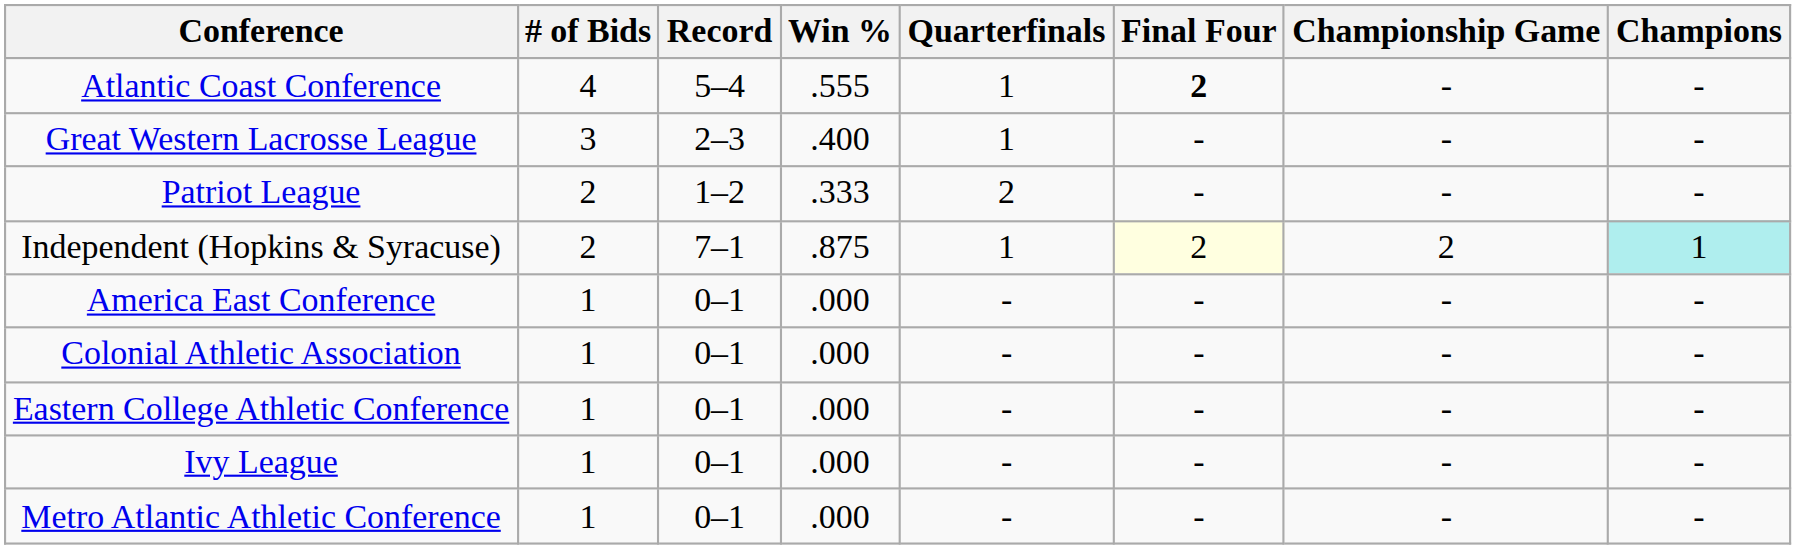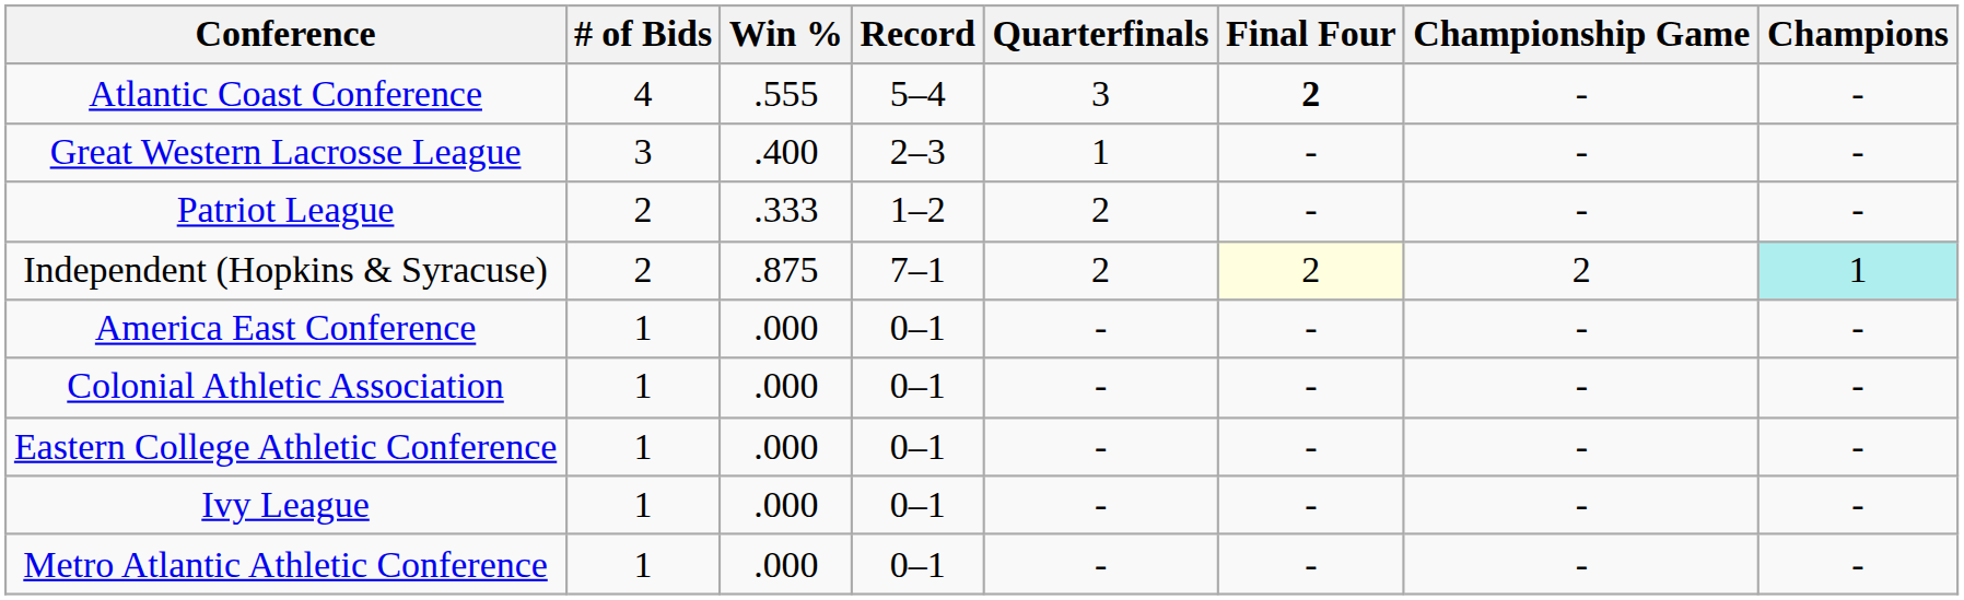columns swapped: Record <-> Win %
Atlantic Coast Conference | Quarterfinals: 1 -> 3
Independent (Hopkins & Syracuse) | Quarterfinals: 1 -> 2
